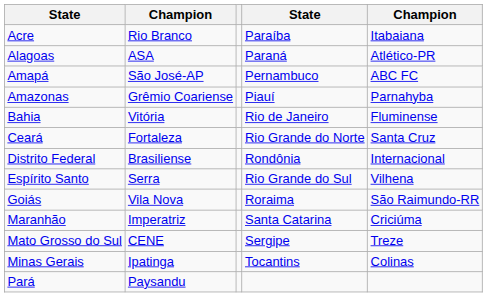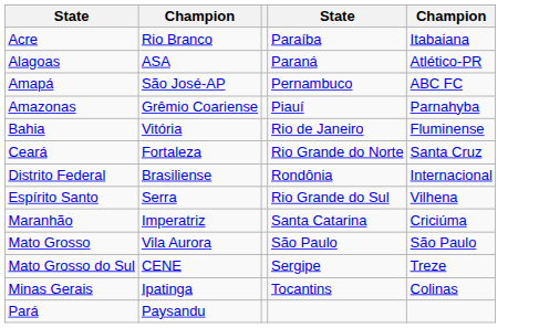- row: Goiás | Vila Nova | Roraima | São Raimundo-RR
+ row: Mato Grosso | Vila Aurora | São Paulo | São Paulo
